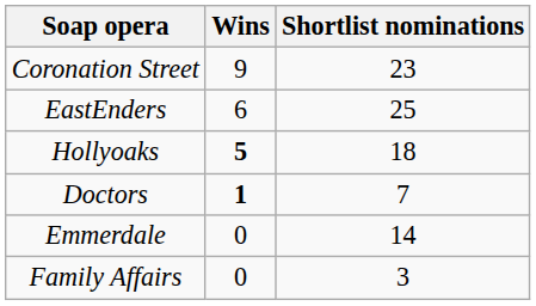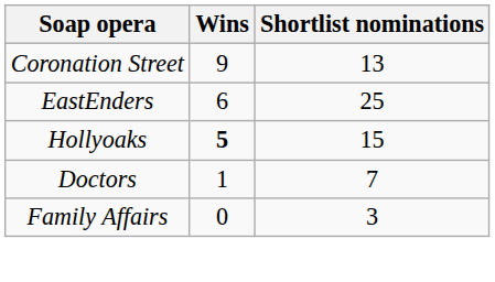Coronation Street | Shortlist nominations: 23 -> 13
Hollyoaks | Shortlist nominations: 18 -> 15
Doctors | Wins: bold -> normal
- row: Emmerdale | 0 | 14
